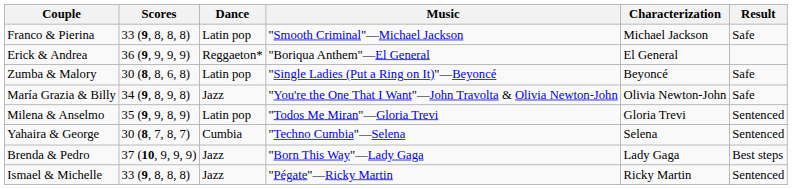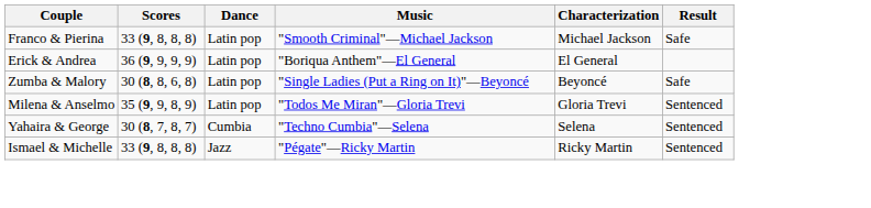Erick & Andrea | Dance: Reggaeton* -> Latin pop
- row: María Grazia & Billy | 34 (9, 8, 9, 8) | Jazz | "You're the One That I Want"—John Travolta & Olivia Newton-John | Olivia Newton-John | Safe
- row: Brenda & Pedro | 37 (10, 9, 9, 9) | Jazz | "Born This Way"—Lady Gaga | Lady Gaga | Best steps
